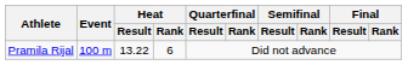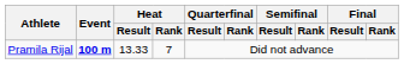Pramila Rijal | Event: normal -> bold
Pramila Rijal | Heat / Result: 13.22 -> 13.33
Pramila Rijal | Heat / Rank: 6 -> 7
